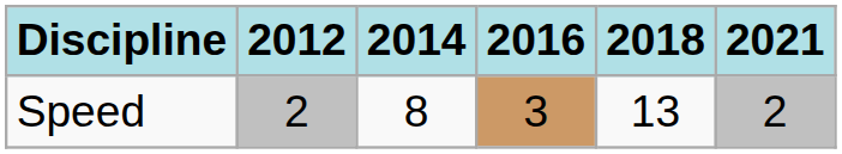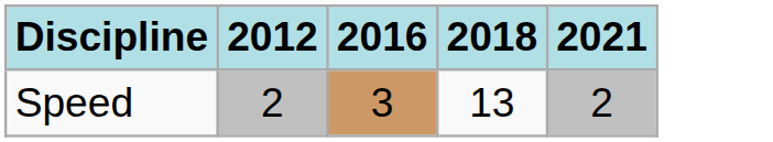- column: 2014 | 8
